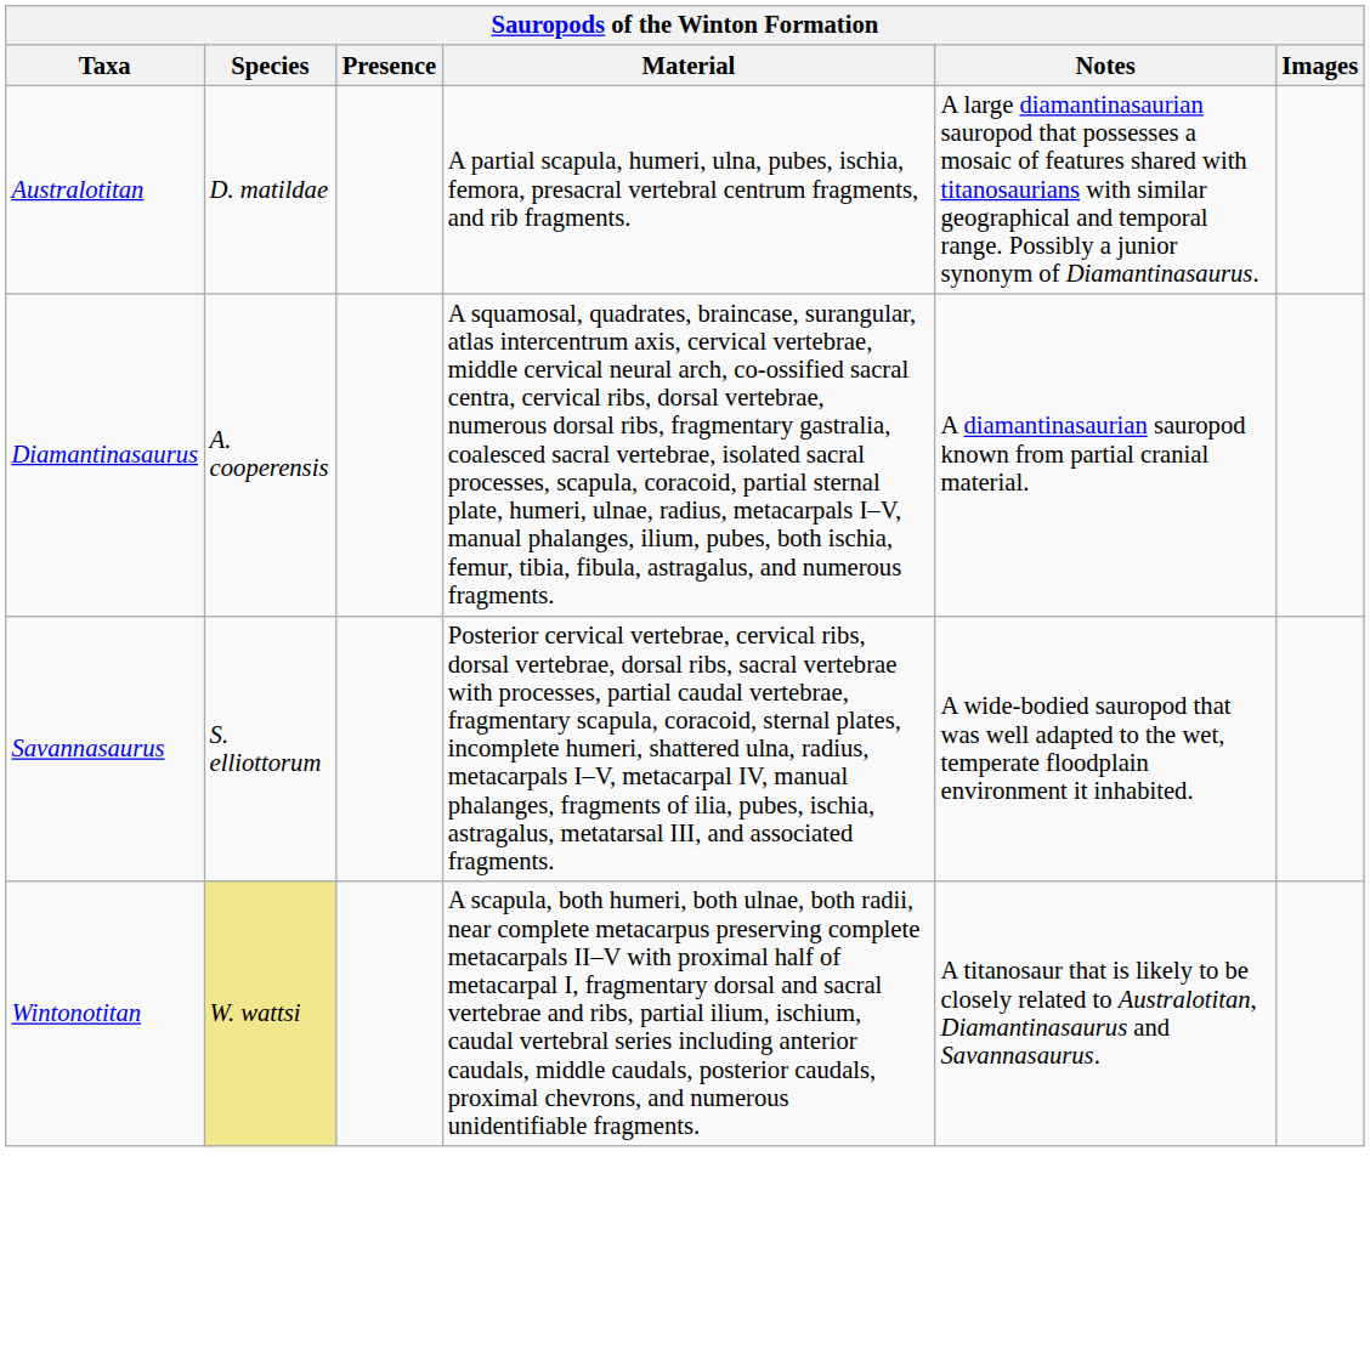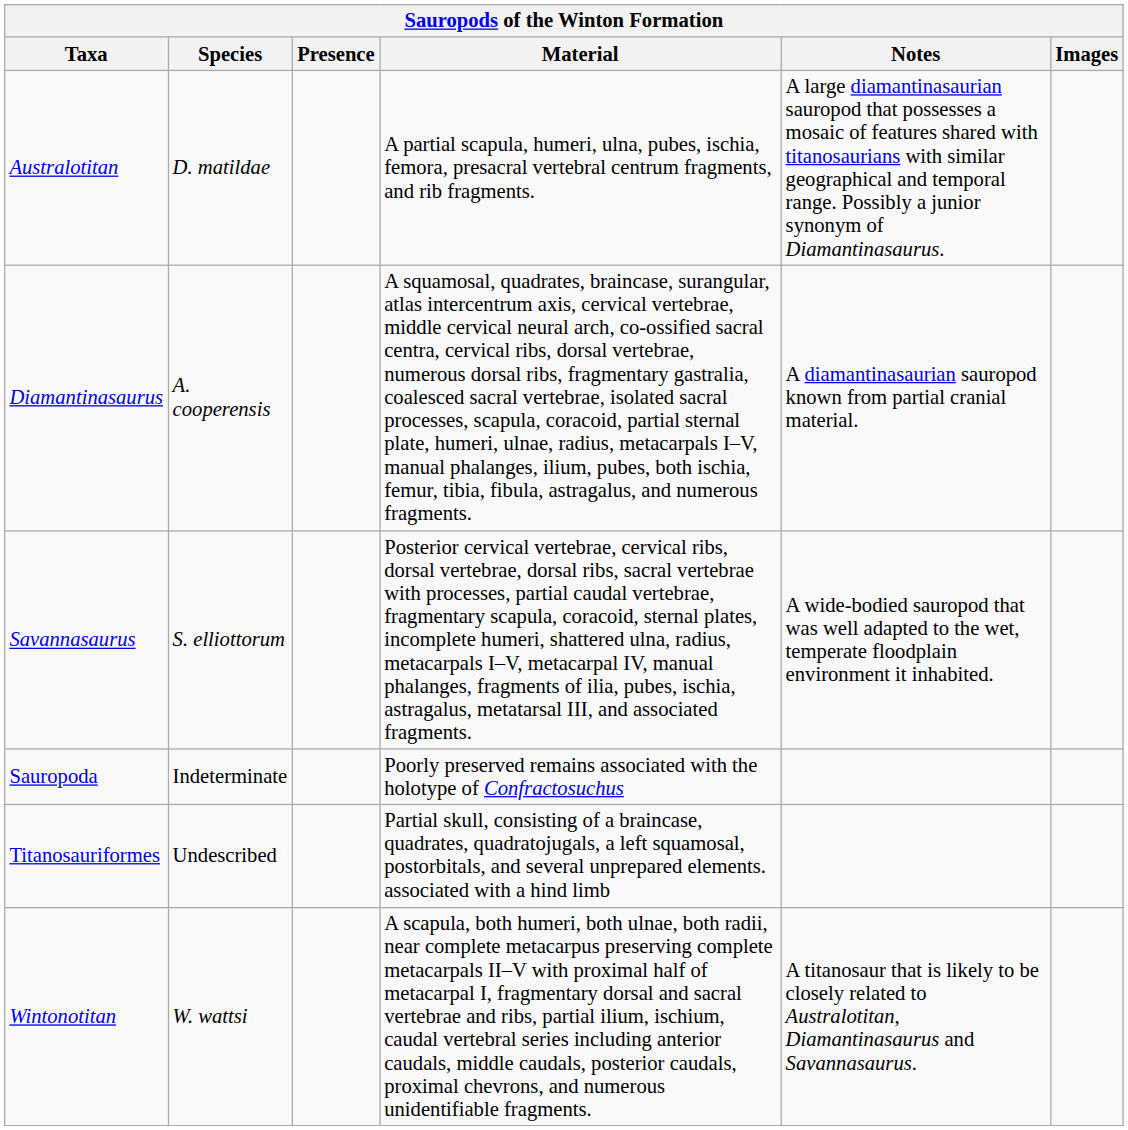+ row: Sauropoda | Indeterminate | Poorly preserved remains associated with the holotype of Confractosuchus
+ row: Titanosauriformes | Undescribed | Partial skull, consisting of a braincase, quadrates, quadratojugals, a left squamosal, postorbitals, and several unprepared elements. associated with a hind limb
Wintonotitan | Species: khaki background -> no background
